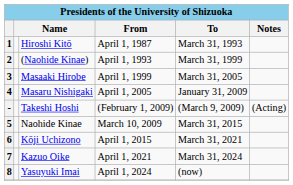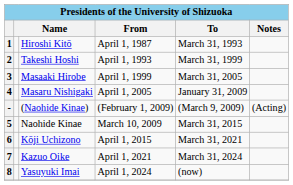2 | column 3: (Naohide Kinae) -> Takeshi Hoshi
- | column 3: Takeshi Hoshi -> (Naohide Kinae)
